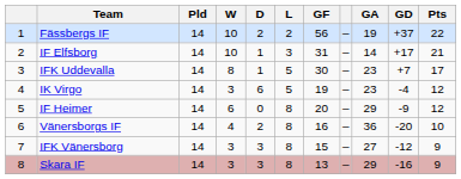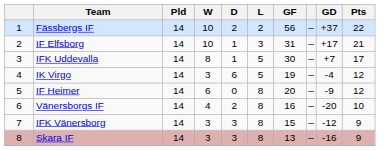- column: GA | 19 | 14 | 23 | 23 | 29 | 36 | 27 | 29
